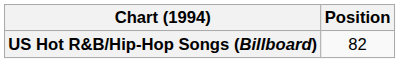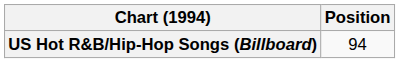US Hot R&B/Hip-Hop Songs (Billboard) | Position: 82 -> 94
